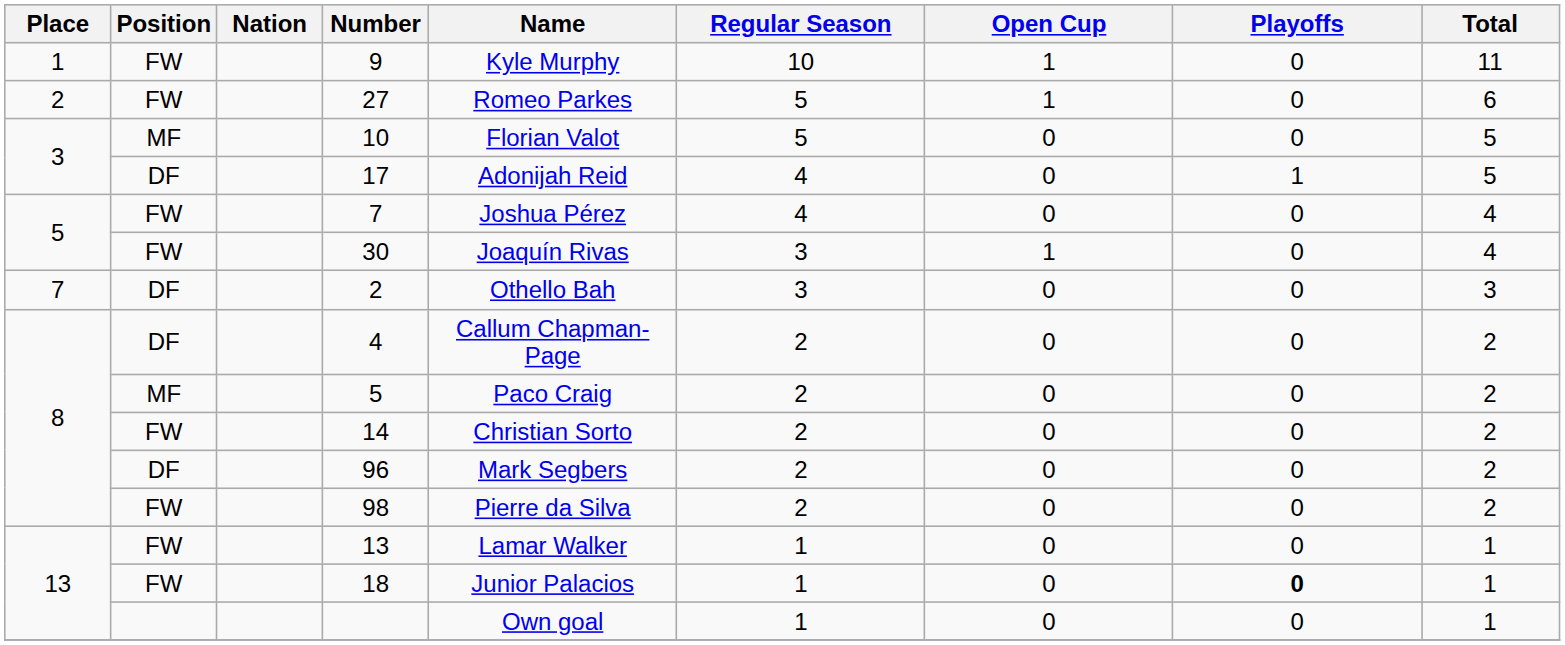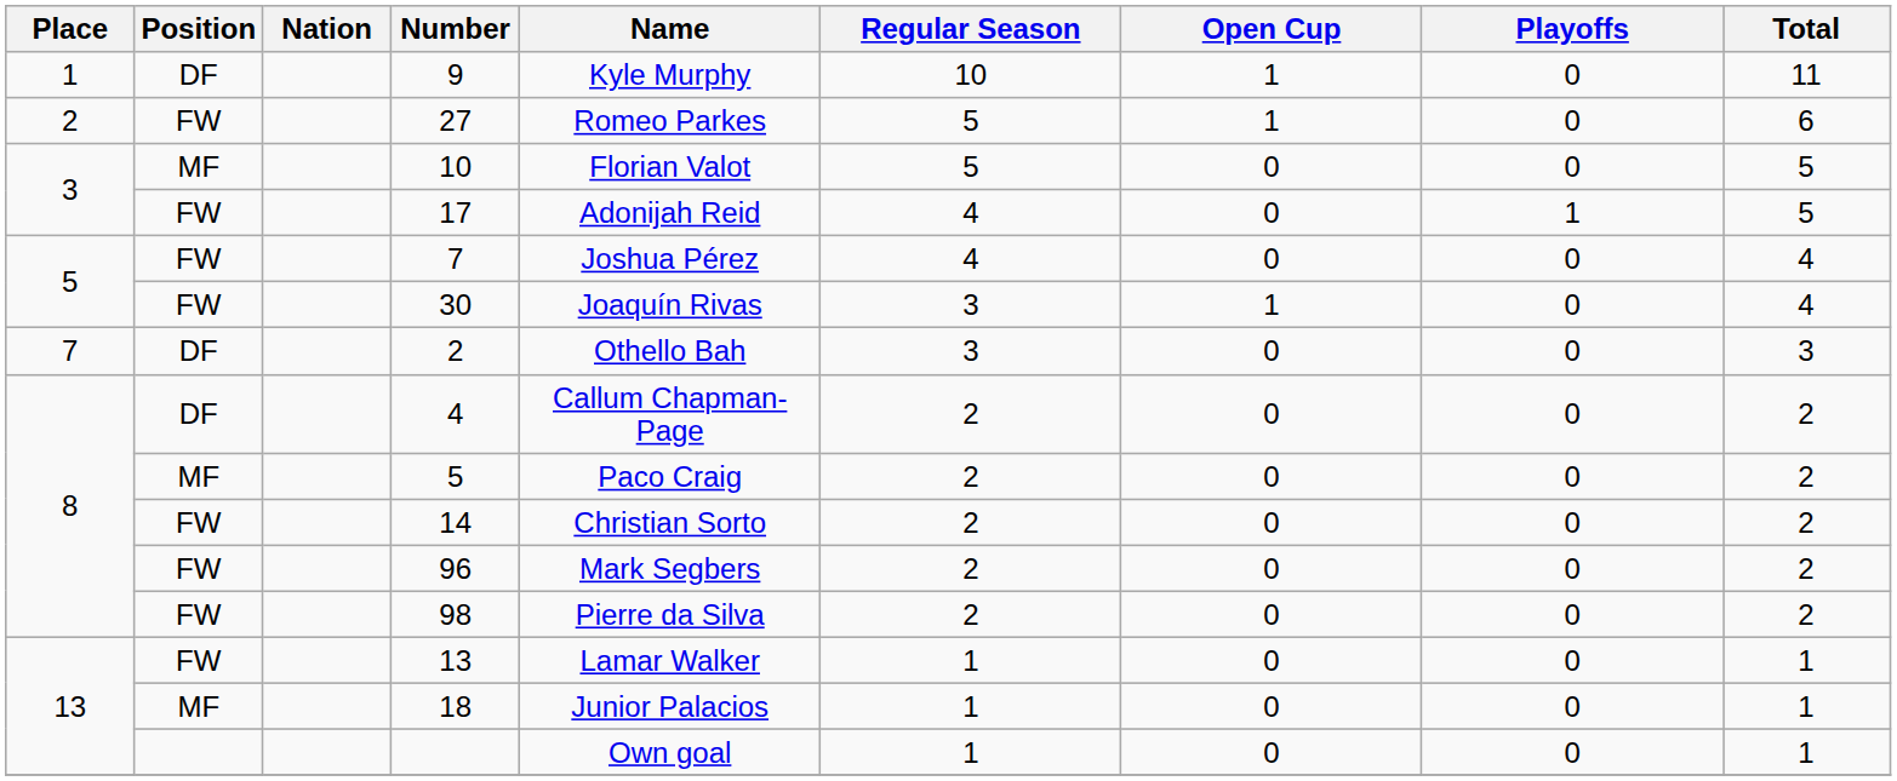9 | Position: FW -> DF
17 | Position: DF -> FW
96 | Position: DF -> FW
18 | Position: FW -> MF
18 | Playoffs: bold -> normal
